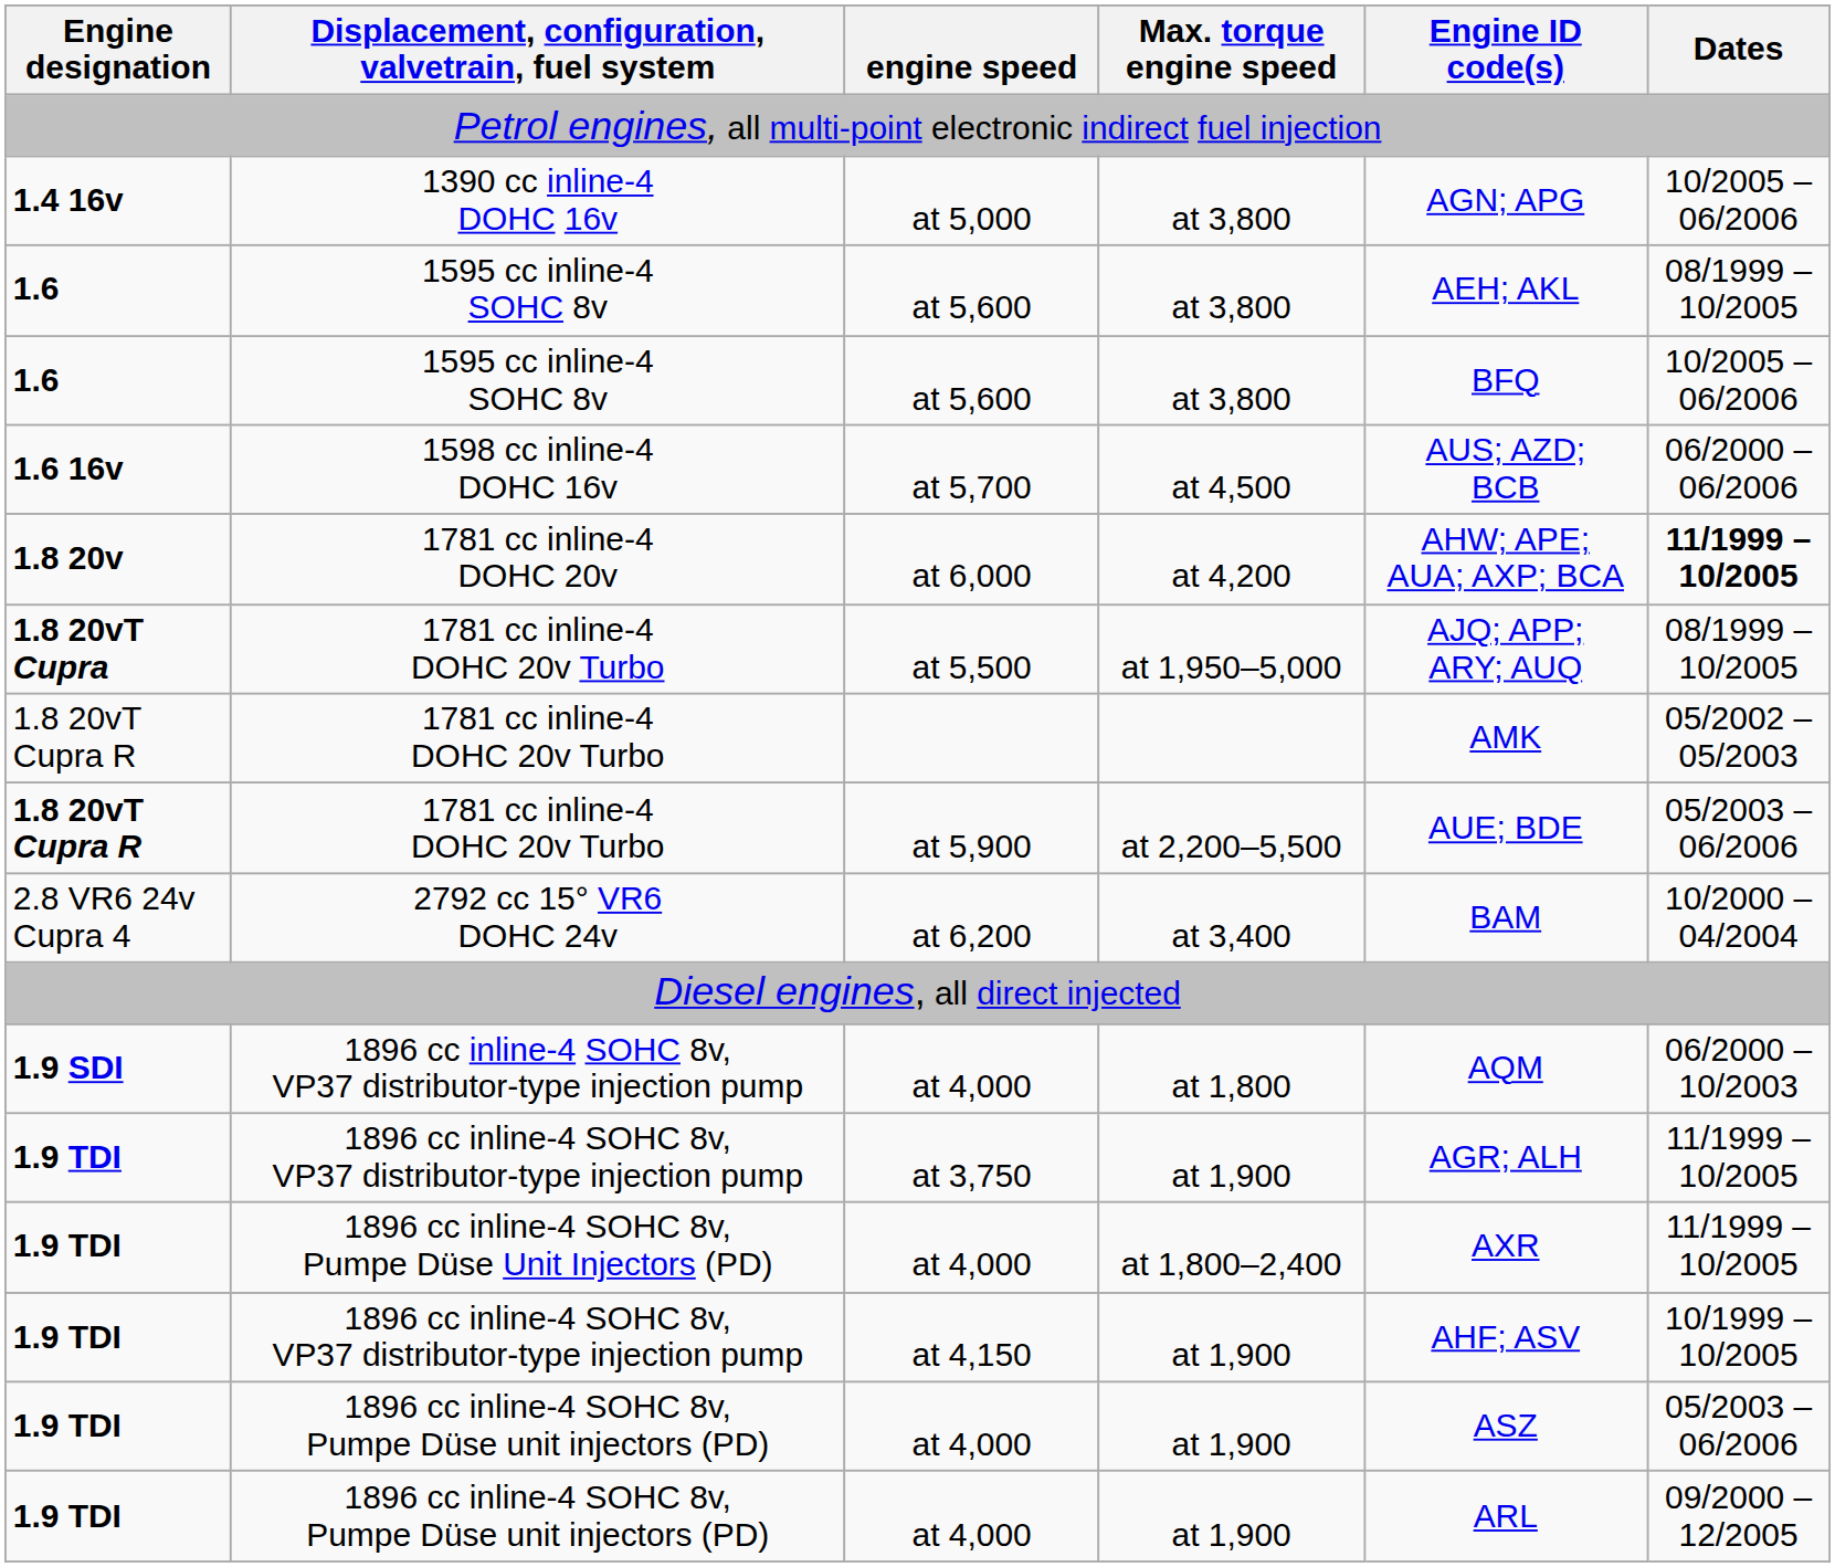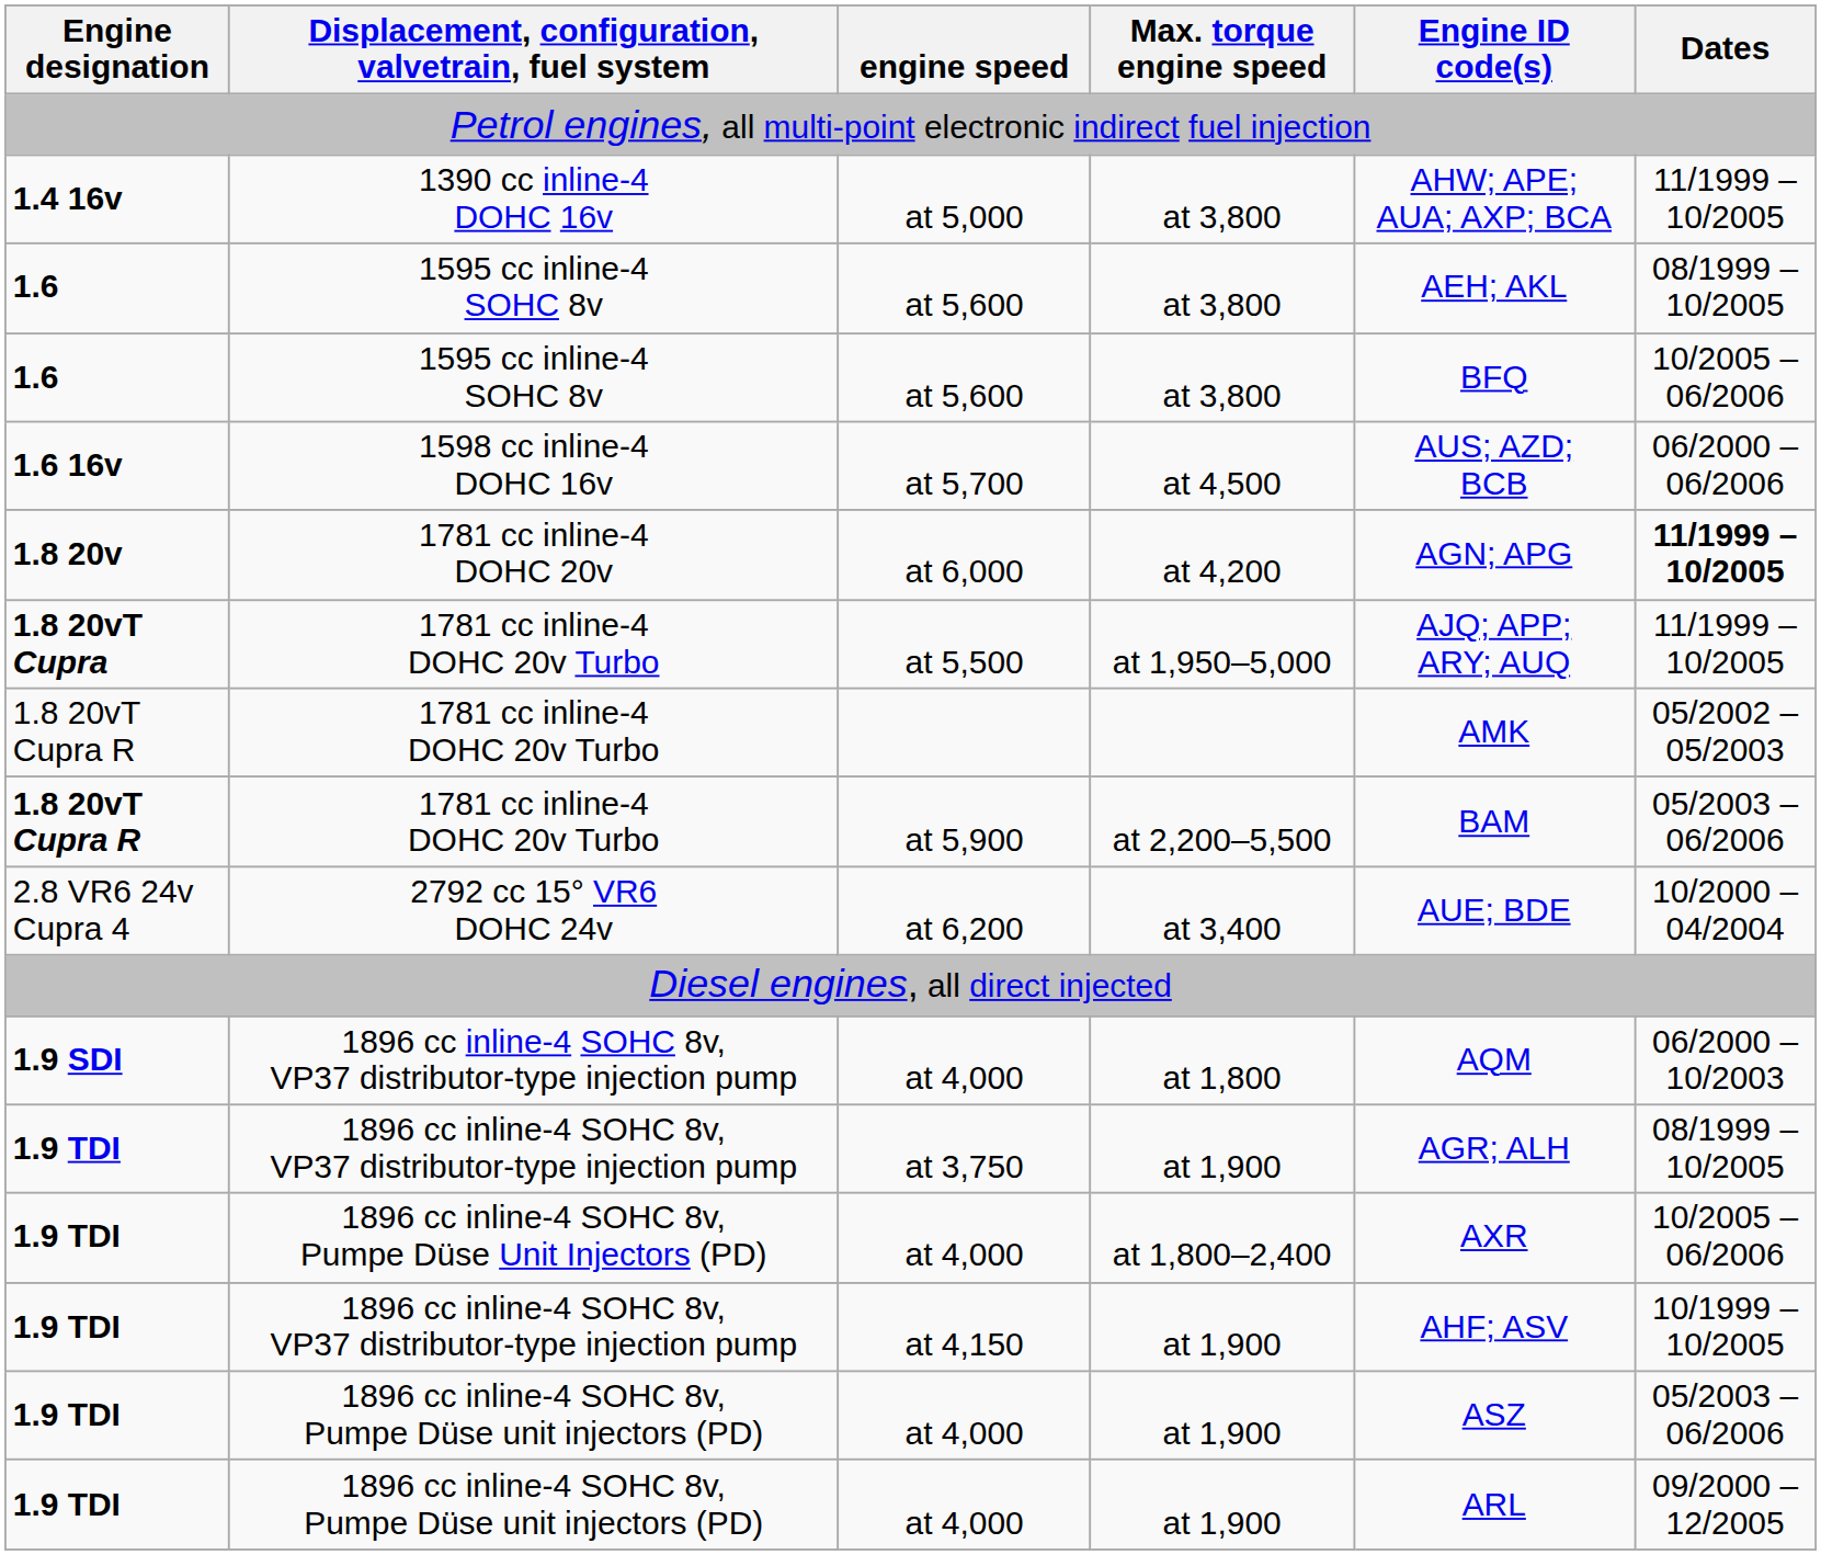at 5,000 | Engine ID code(s): AGN; APG -> AHW; APE; AUA; AXP; BCA
at 5,000 | Dates: 10/2005 – 06/2006 -> 11/1999 – 10/2005
at 6,000 | Engine ID code(s): AHW; APE; AUA; AXP; BCA -> AGN; APG
at 5,500 | Dates: 08/1999 – 10/2005 -> 11/1999 – 10/2005
at 5,900 | Engine ID code(s): AUE; BDE -> BAM
at 6,200 | Engine ID code(s): BAM -> AUE; BDE
at 3,750 | Dates: 11/1999 – 10/2005 -> 08/1999 – 10/2005
at 4,000 / at 1,800–2,400 | Dates: 11/1999 – 10/2005 -> 10/2005 – 06/2006
